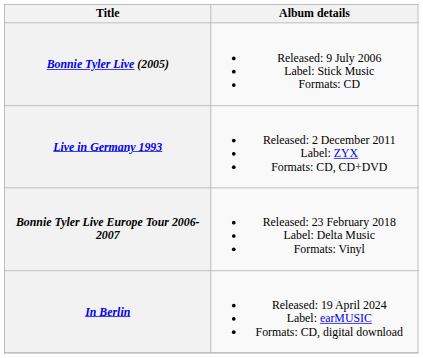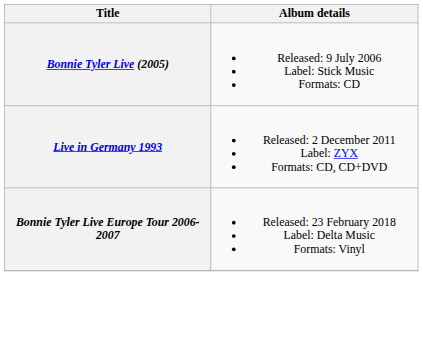- row: In Berlin | Released: 19 April 2024 Label: earMUSIC Formats: CD, digital download
